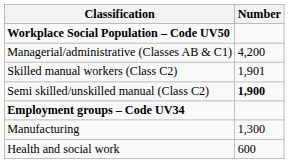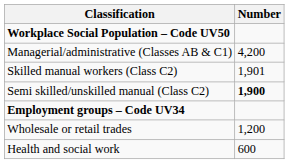- row: Manufacturing | 1,300
+ row: Wholesale or retail trades | 1,200
